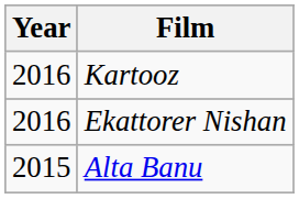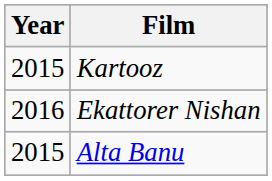Kartooz | Year: 2016 -> 2015
